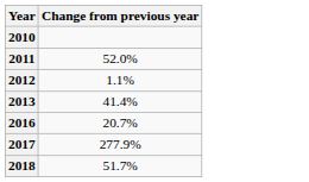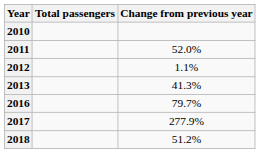+ column: Total passengers
2013 | Change from previous year: 41.4% -> 41.3%
2016 | Change from previous year: 20.7% -> 79.7%
2018 | Change from previous year: 51.7% -> 51.2%
